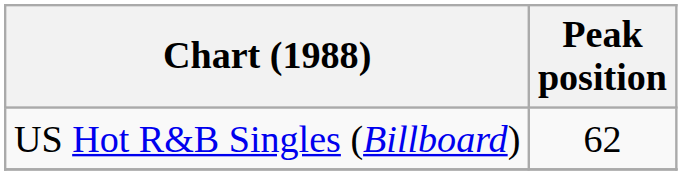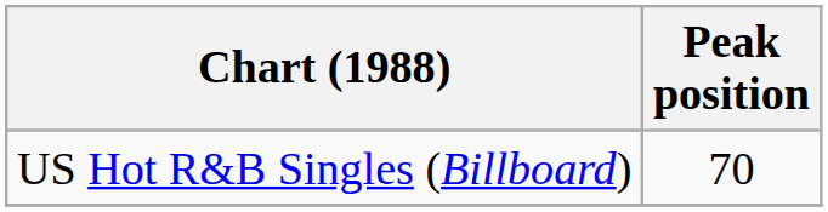US Hot R&B Singles (Billboard) | Peak position: 62 -> 70
